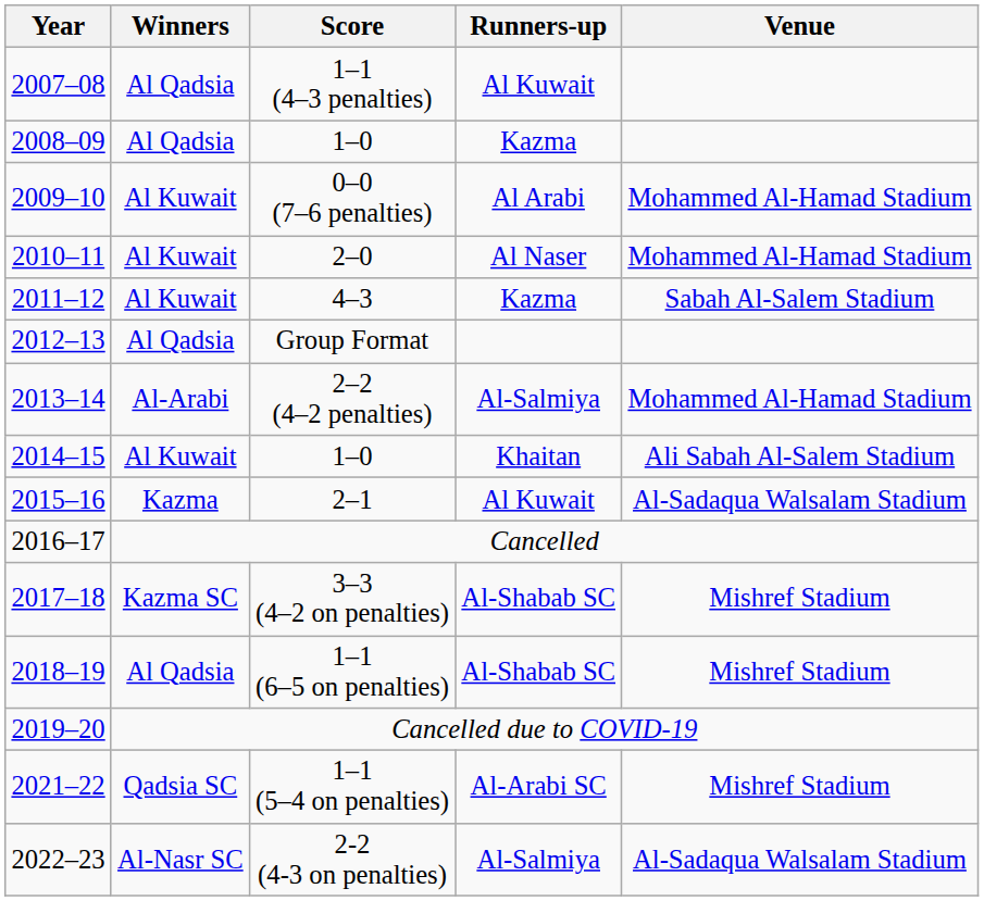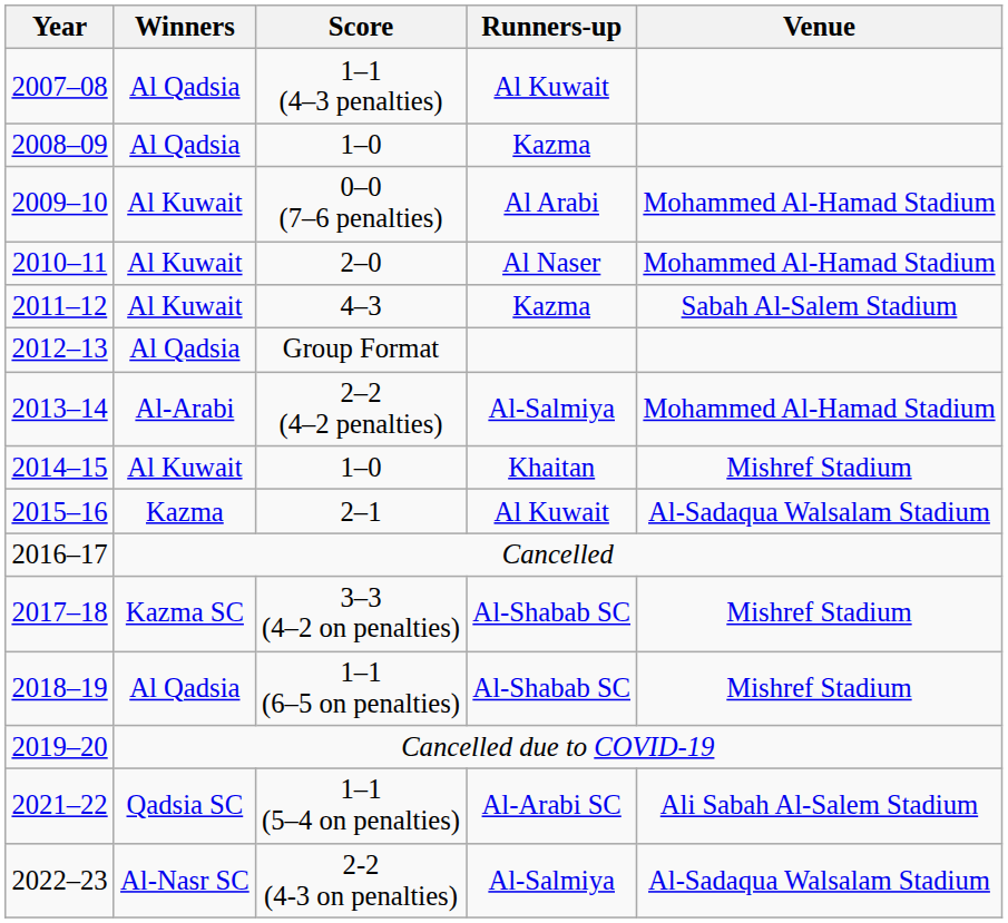2014–15 / 1–0 | Venue: Ali Sabah Al-Salem Stadium -> Mishref Stadium
1–1 (5–4 on penalties) | Venue: Mishref Stadium -> Ali Sabah Al-Salem Stadium
